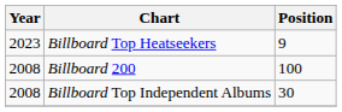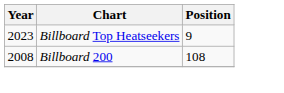Billboard 200 | Position: 100 -> 108
- row: 2008 | Billboard Top Independent Albums | 30
